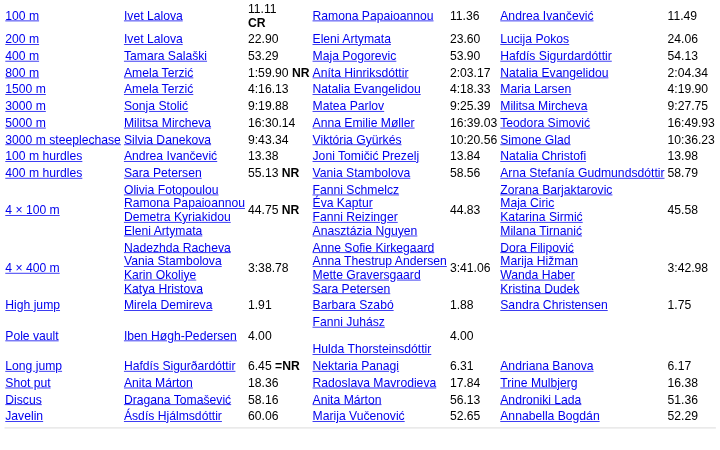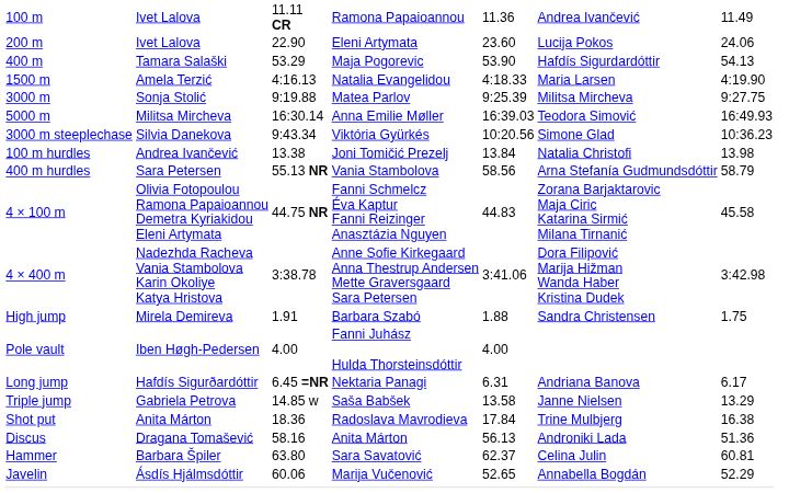- row: 800 m | Amela Terzić | 1:59.90 NR | Aníta Hinriksdóttir | 2:03.17 | Natalia Evangelidou | 2:04.34
+ row: Triple jump | Gabriela Petrova | 14.85 w | Saša Babšek | 13.58 | Janne Nielsen | 13.29
+ row: Hammer | Barbara Špiler | 63.80 | Sara Savatović | 62.37 | Celina Julin | 60.81
